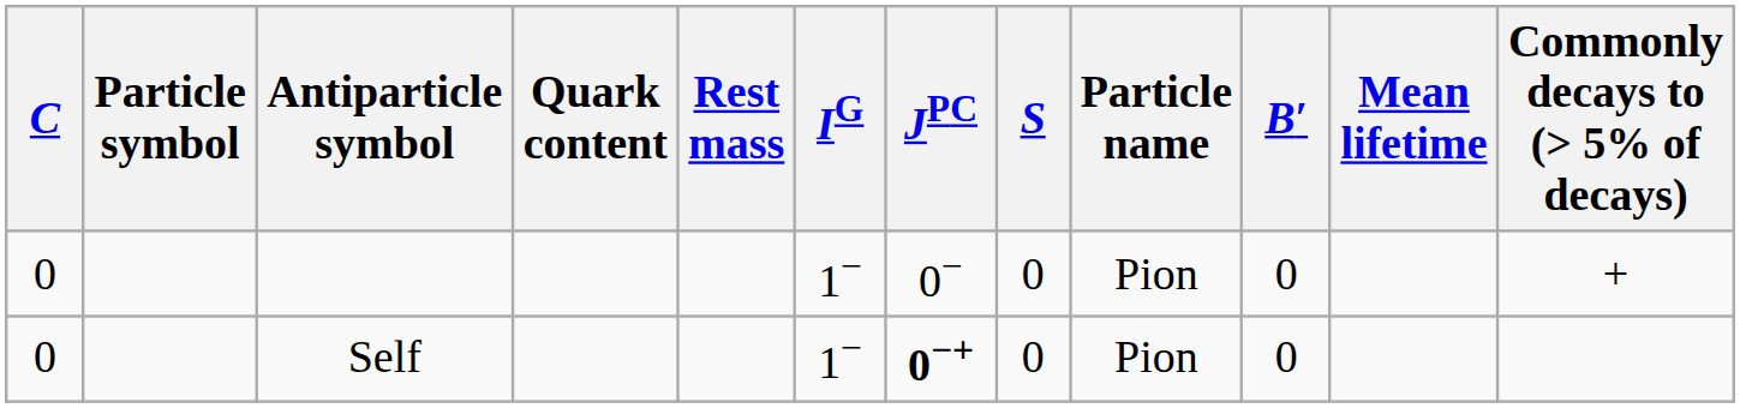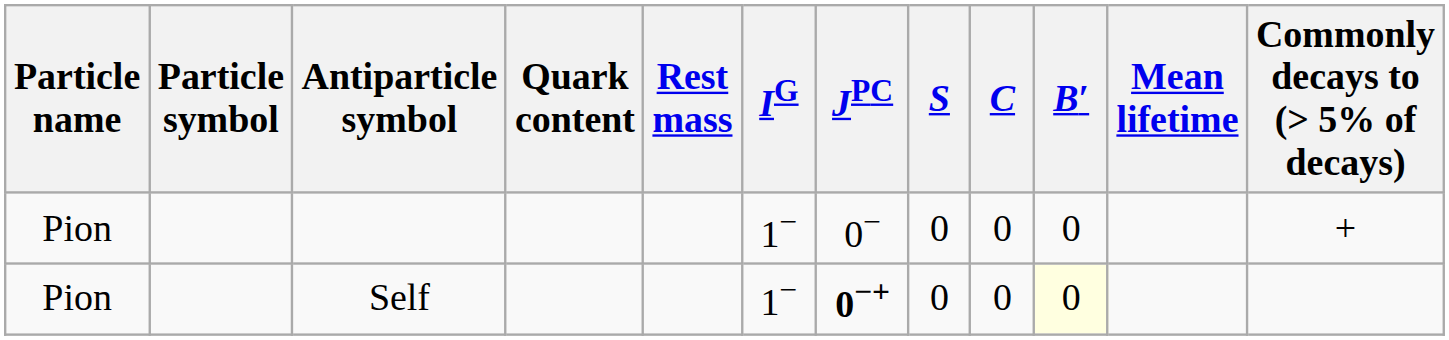columns swapped: Particle name <-> C
Self | B′: no background -> lightyellow background
